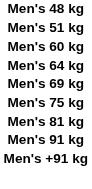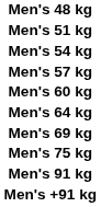+ row: Men's 54 kg
+ row: Men's 57 kg
- row: Men's 81 kg
